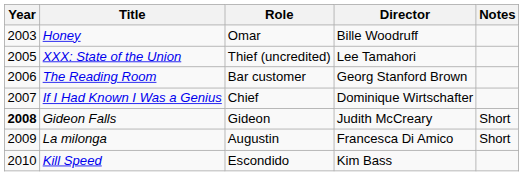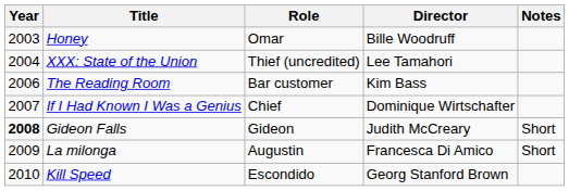XXX: State of the Union | Year: 2005 -> 2004
The Reading Room | Director: Georg Stanford Brown -> Kim Bass
Kill Speed | Director: Kim Bass -> Georg Stanford Brown
